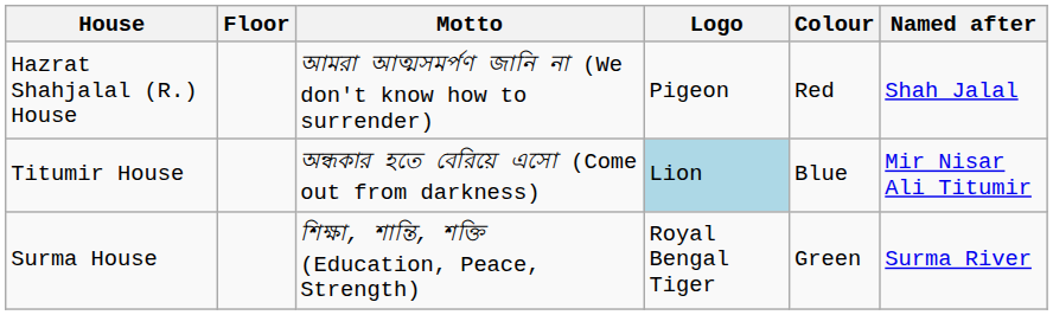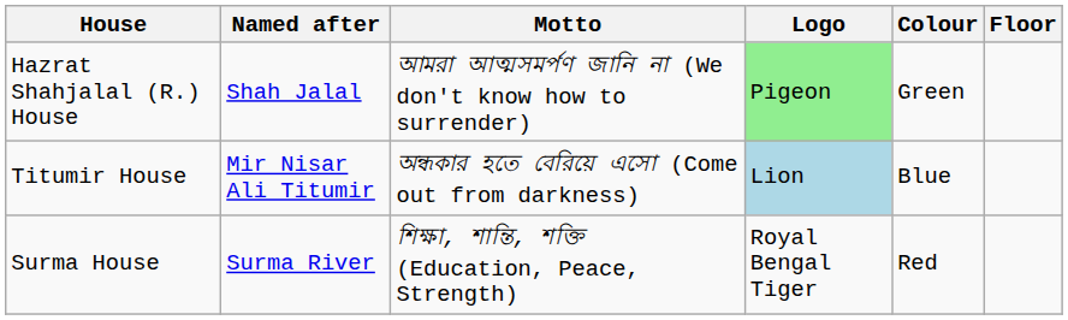columns swapped: Named after <-> Floor
Hazrat Shahjalal (R.) House | Logo: no background -> lightgreen background
Hazrat Shahjalal (R.) House | Colour: Red -> Green
Surma House | Colour: Green -> Red
